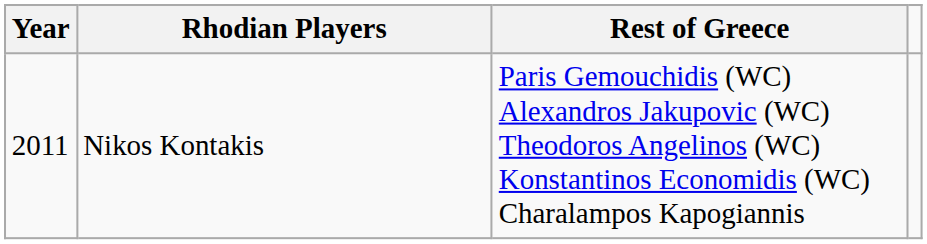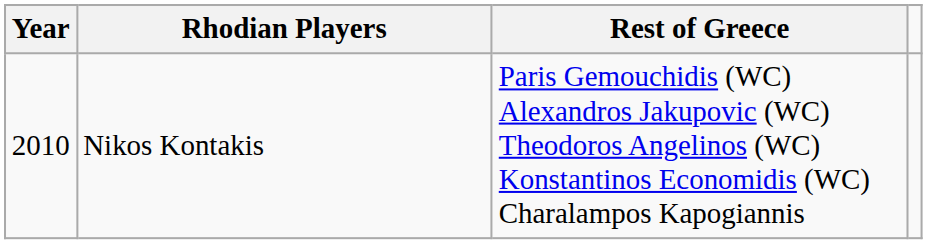Nikos Kontakis | Year: 2011 -> 2010
